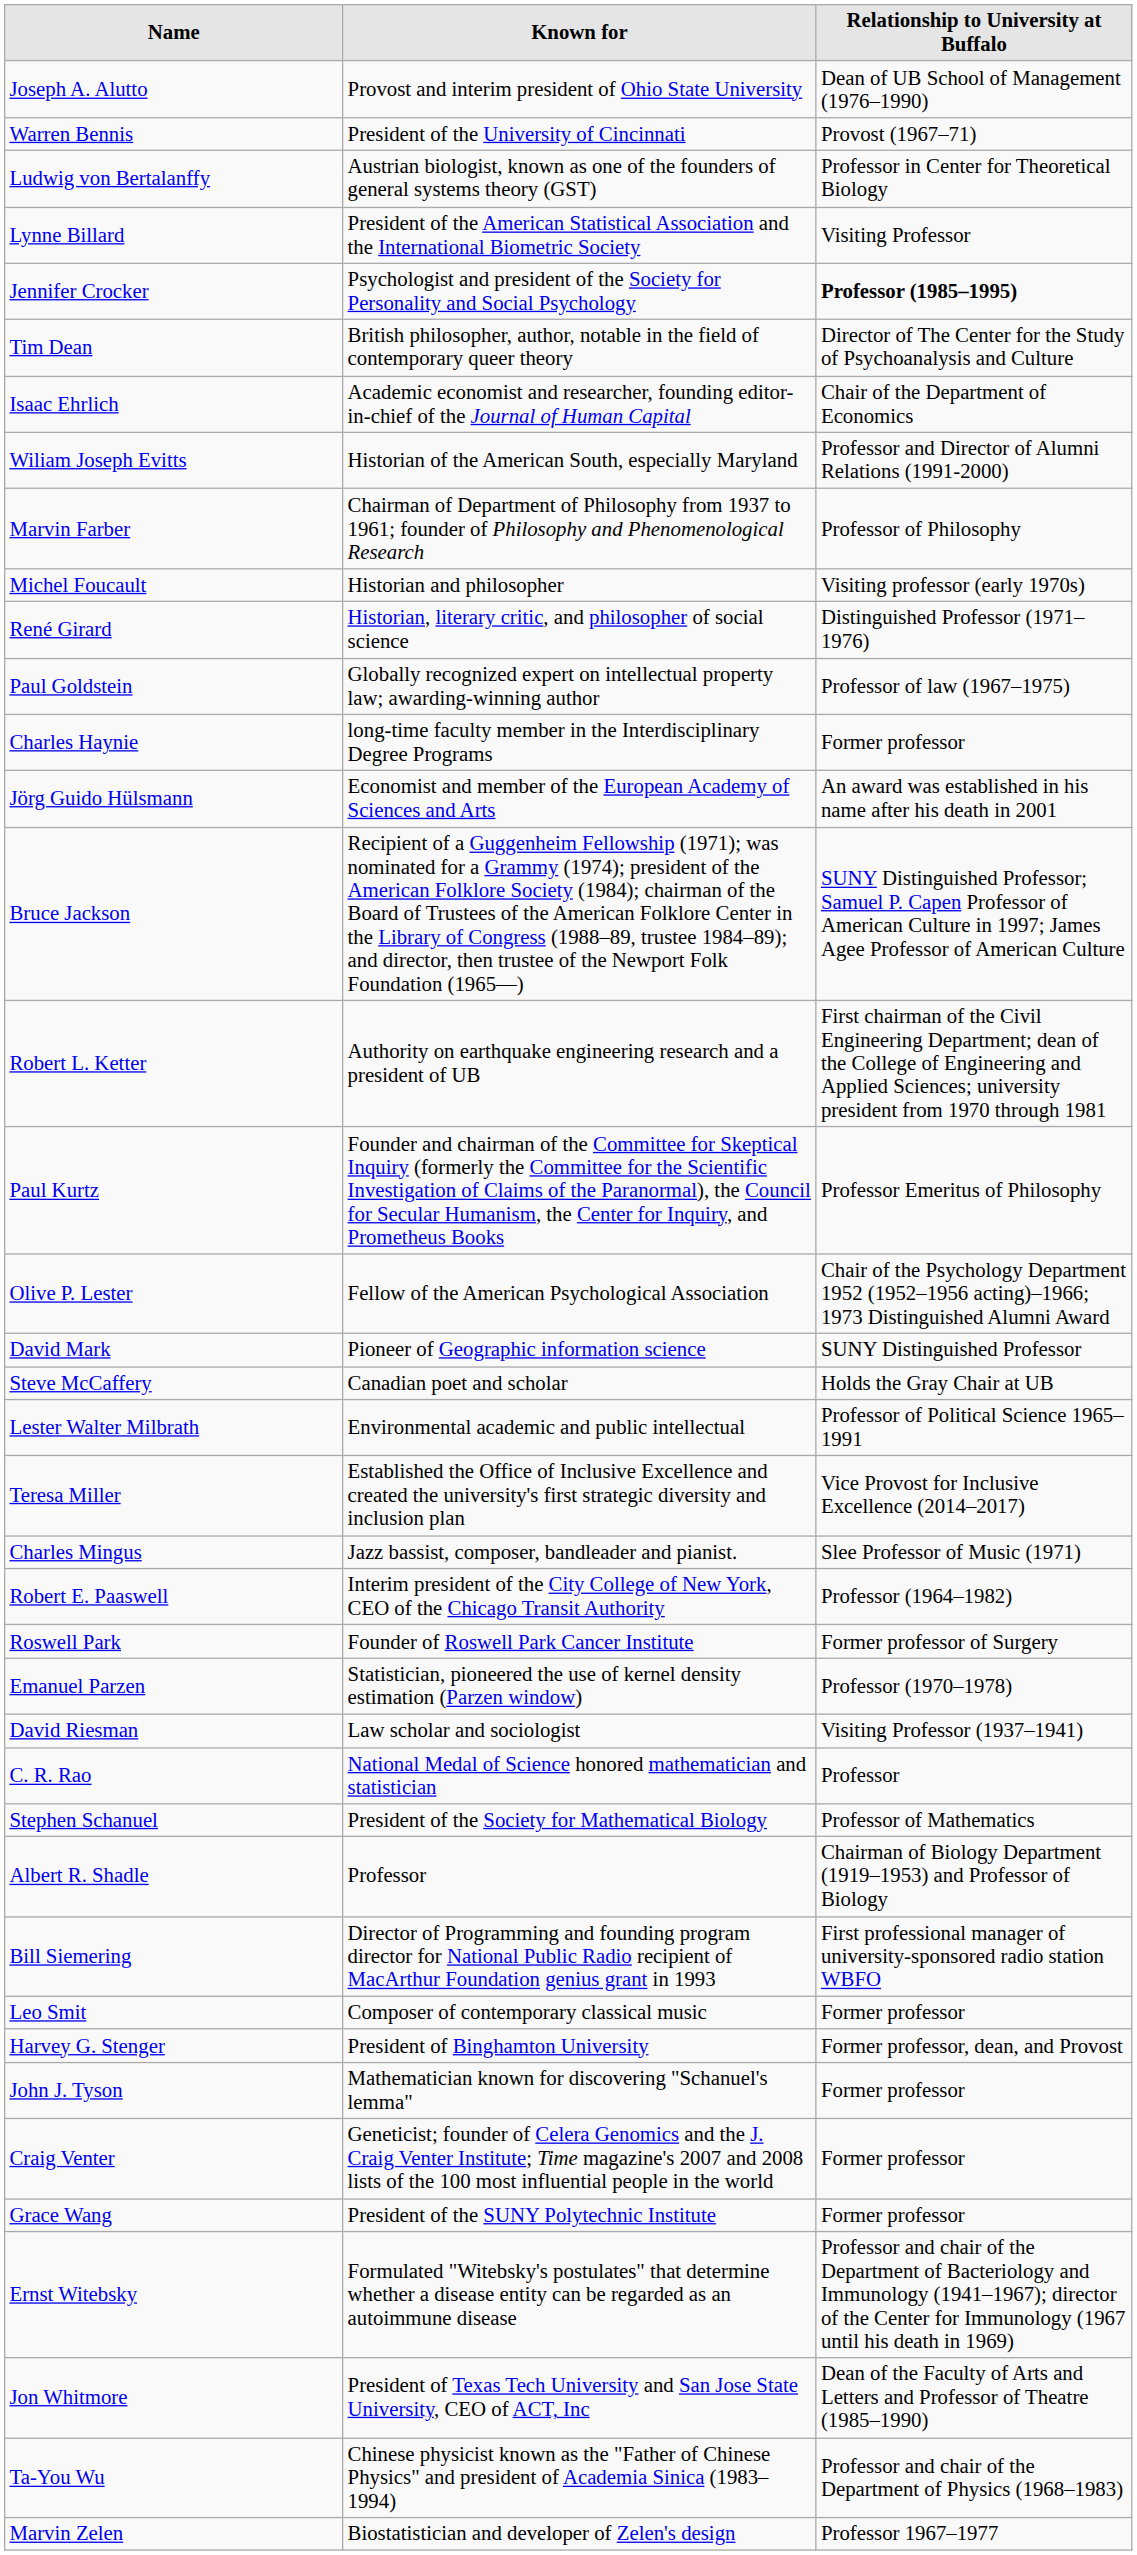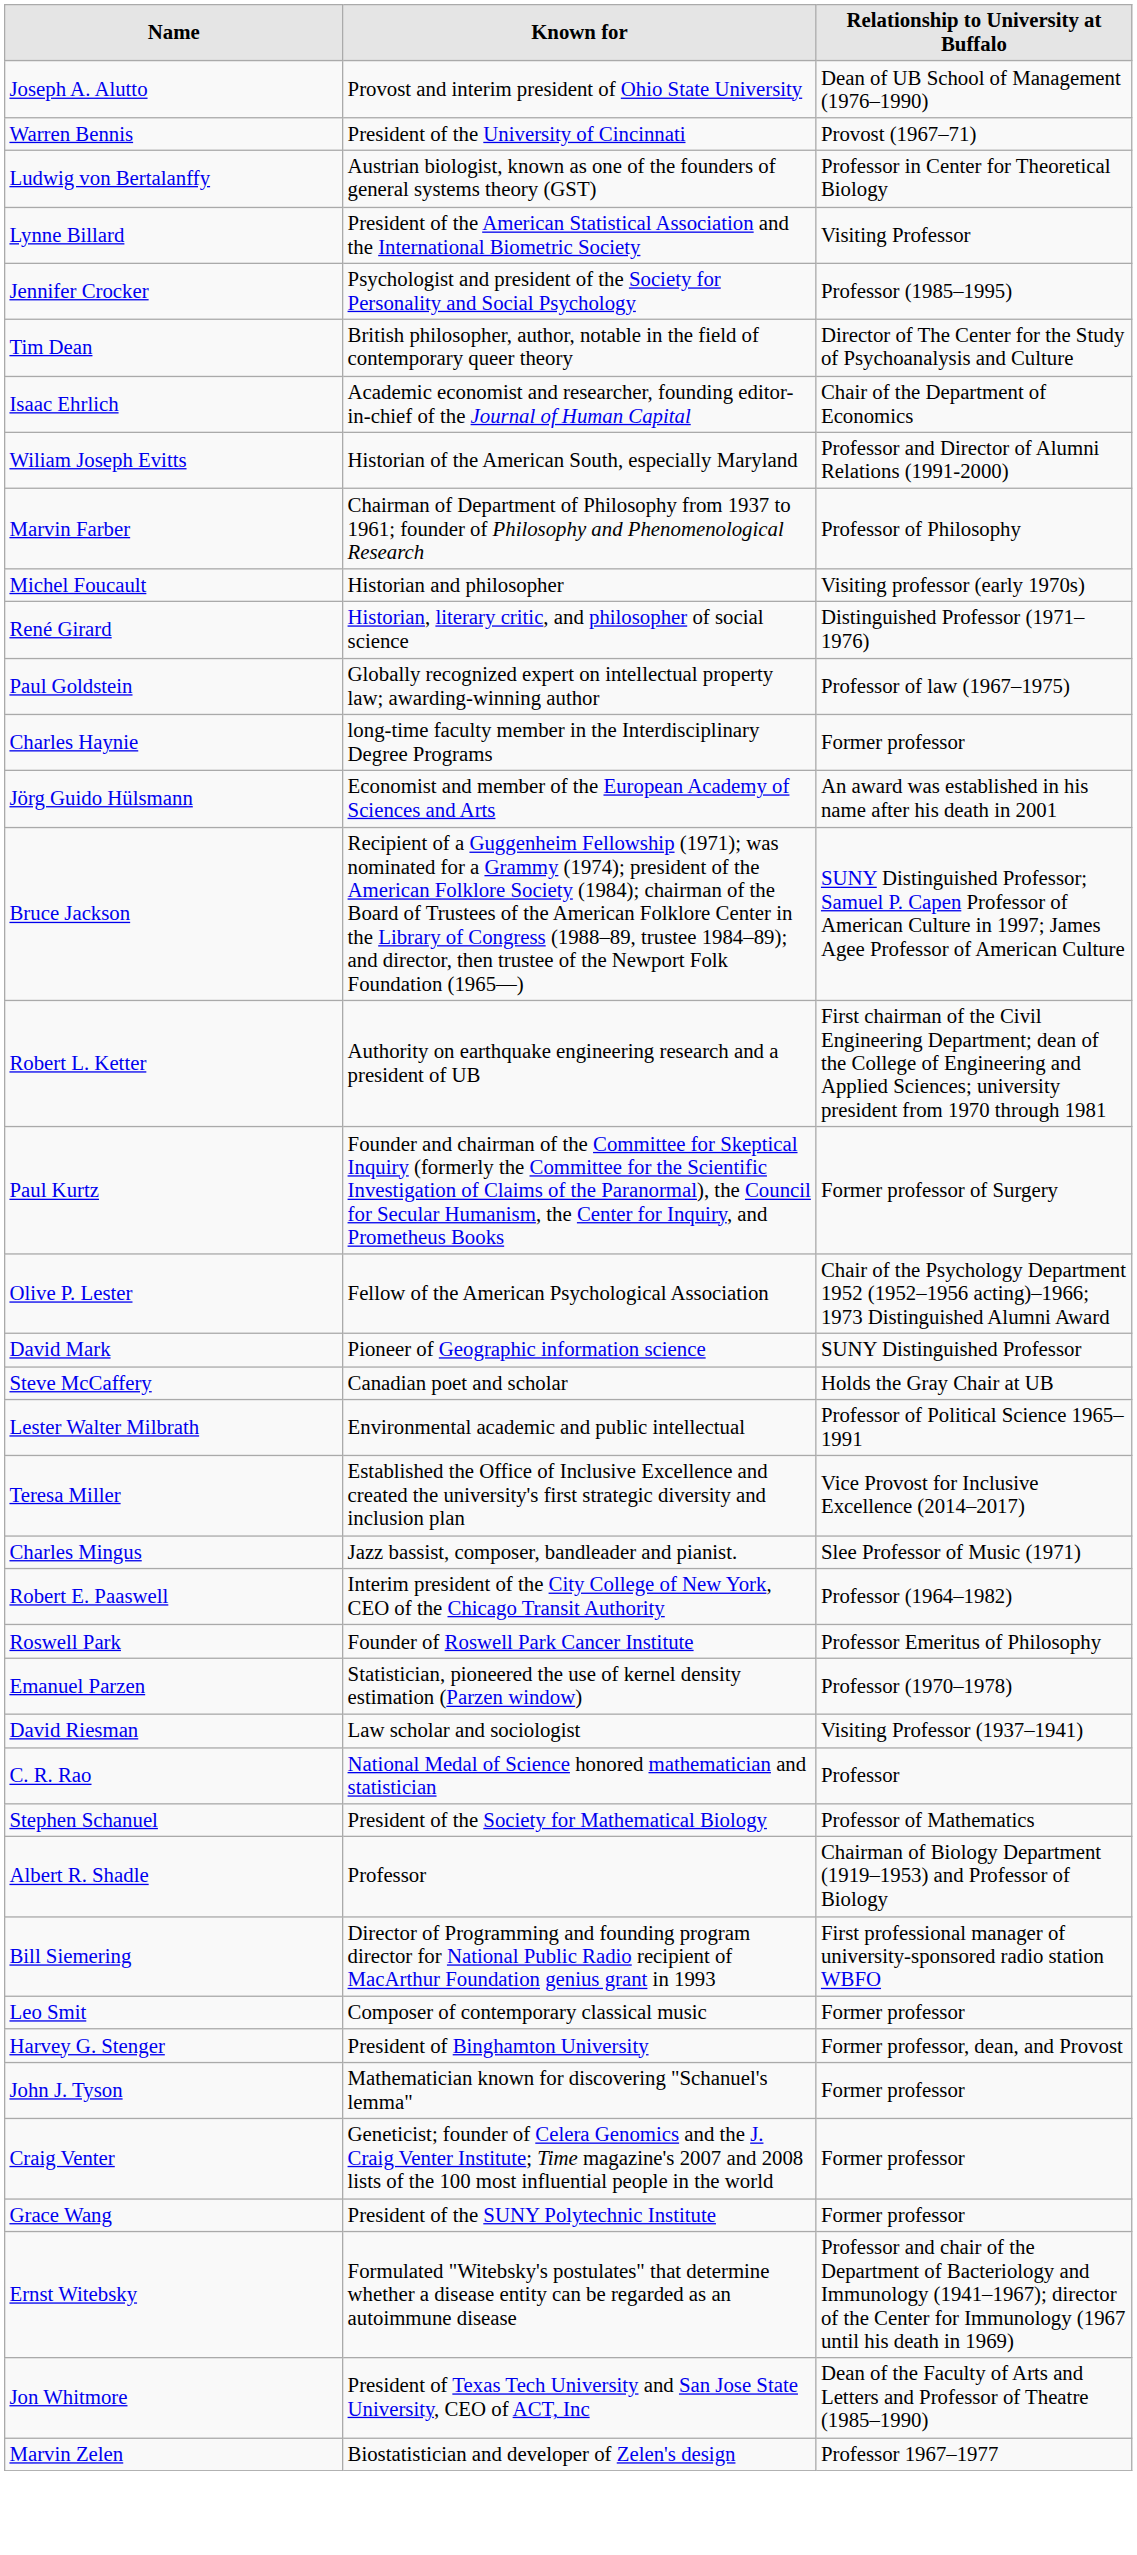Jennifer Crocker | Relationship to University at Buffalo: bold -> normal
Paul Kurtz | Relationship to University at Buffalo: Professor Emeritus of Philosophy -> Former professor of Surgery
Roswell Park | Relationship to University at Buffalo: Former professor of Surgery -> Professor Emeritus of Philosophy
- row: Ta-You Wu | Chinese physicist known as the "Father of Chinese Physics" and president of Academia Sinica (1983–1994) | Professor and chair of the Department of Physics (1968–1983)
